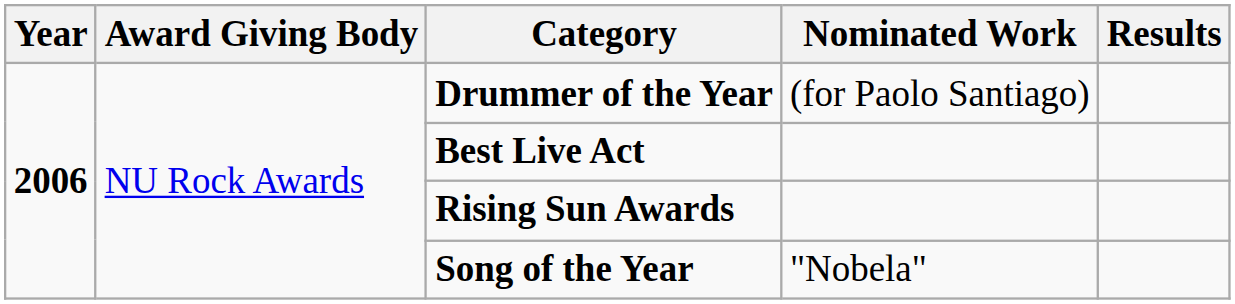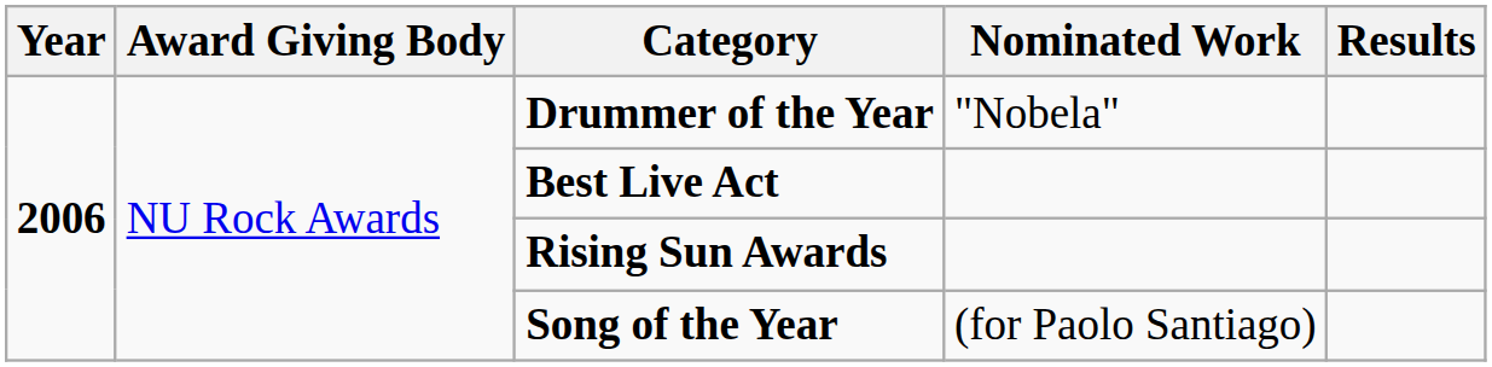Drummer of the Year | Nominated Work: (for Paolo Santiago) -> "Nobela"
Song of the Year | Nominated Work: "Nobela" -> (for Paolo Santiago)
